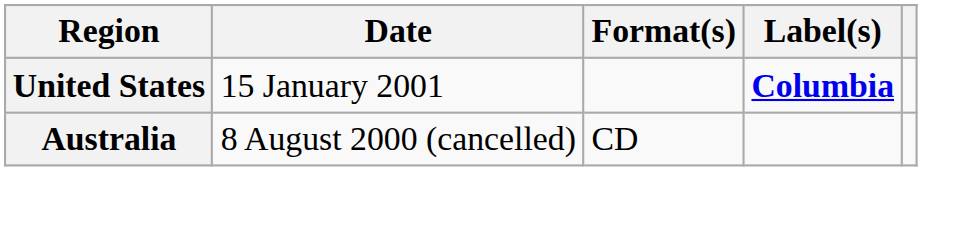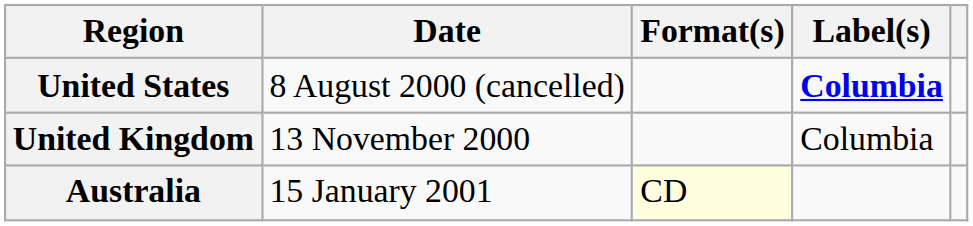United States | Date: 15 January 2001 -> 8 August 2000 (cancelled)
+ row: United Kingdom | 13 November 2000 | Columbia
Australia | Date: 8 August 2000 (cancelled) -> 15 January 2001
Australia | Format(s): no background -> lightyellow background
